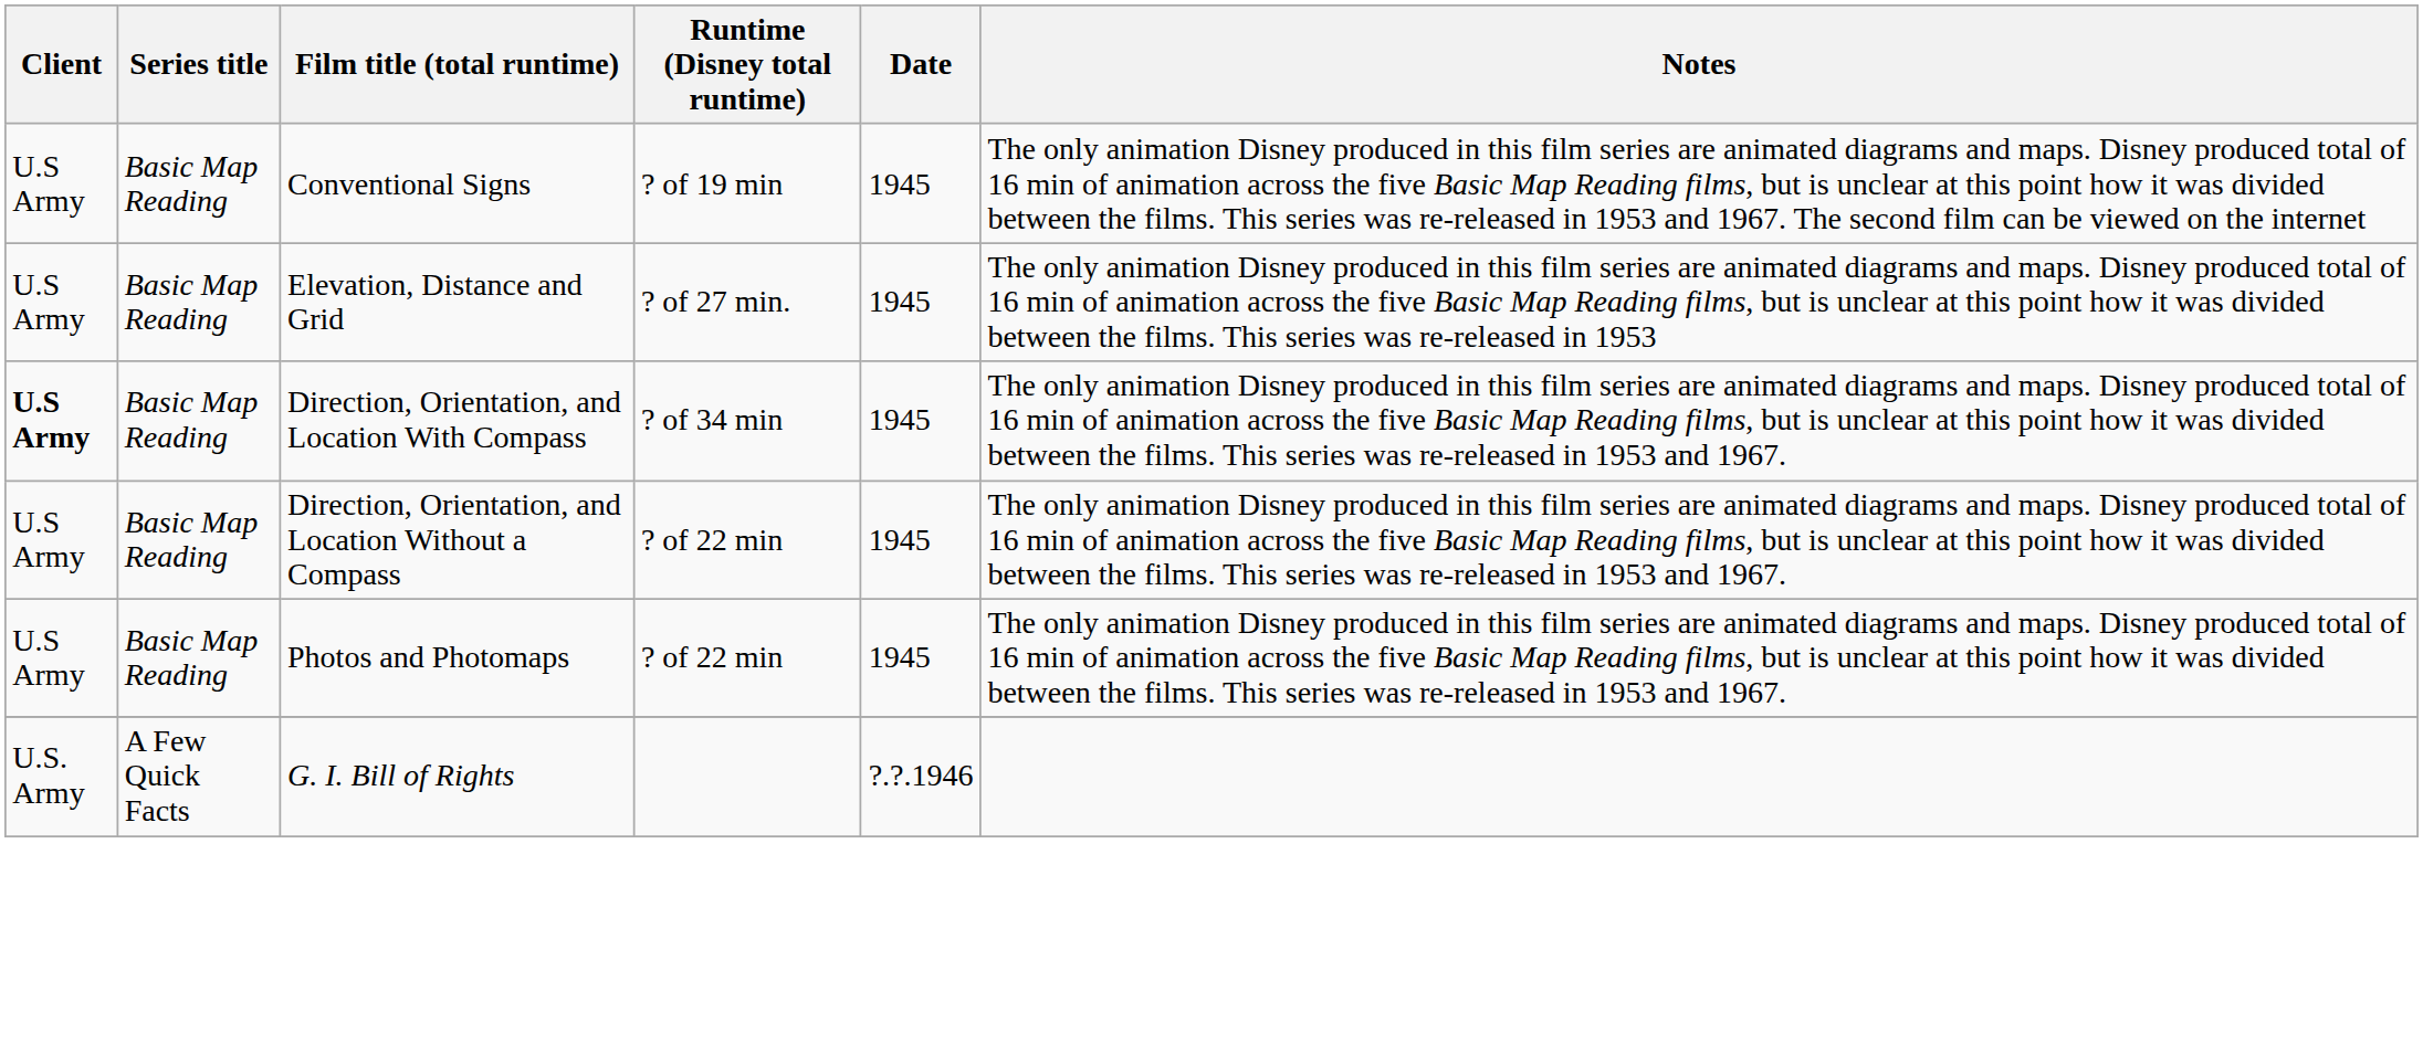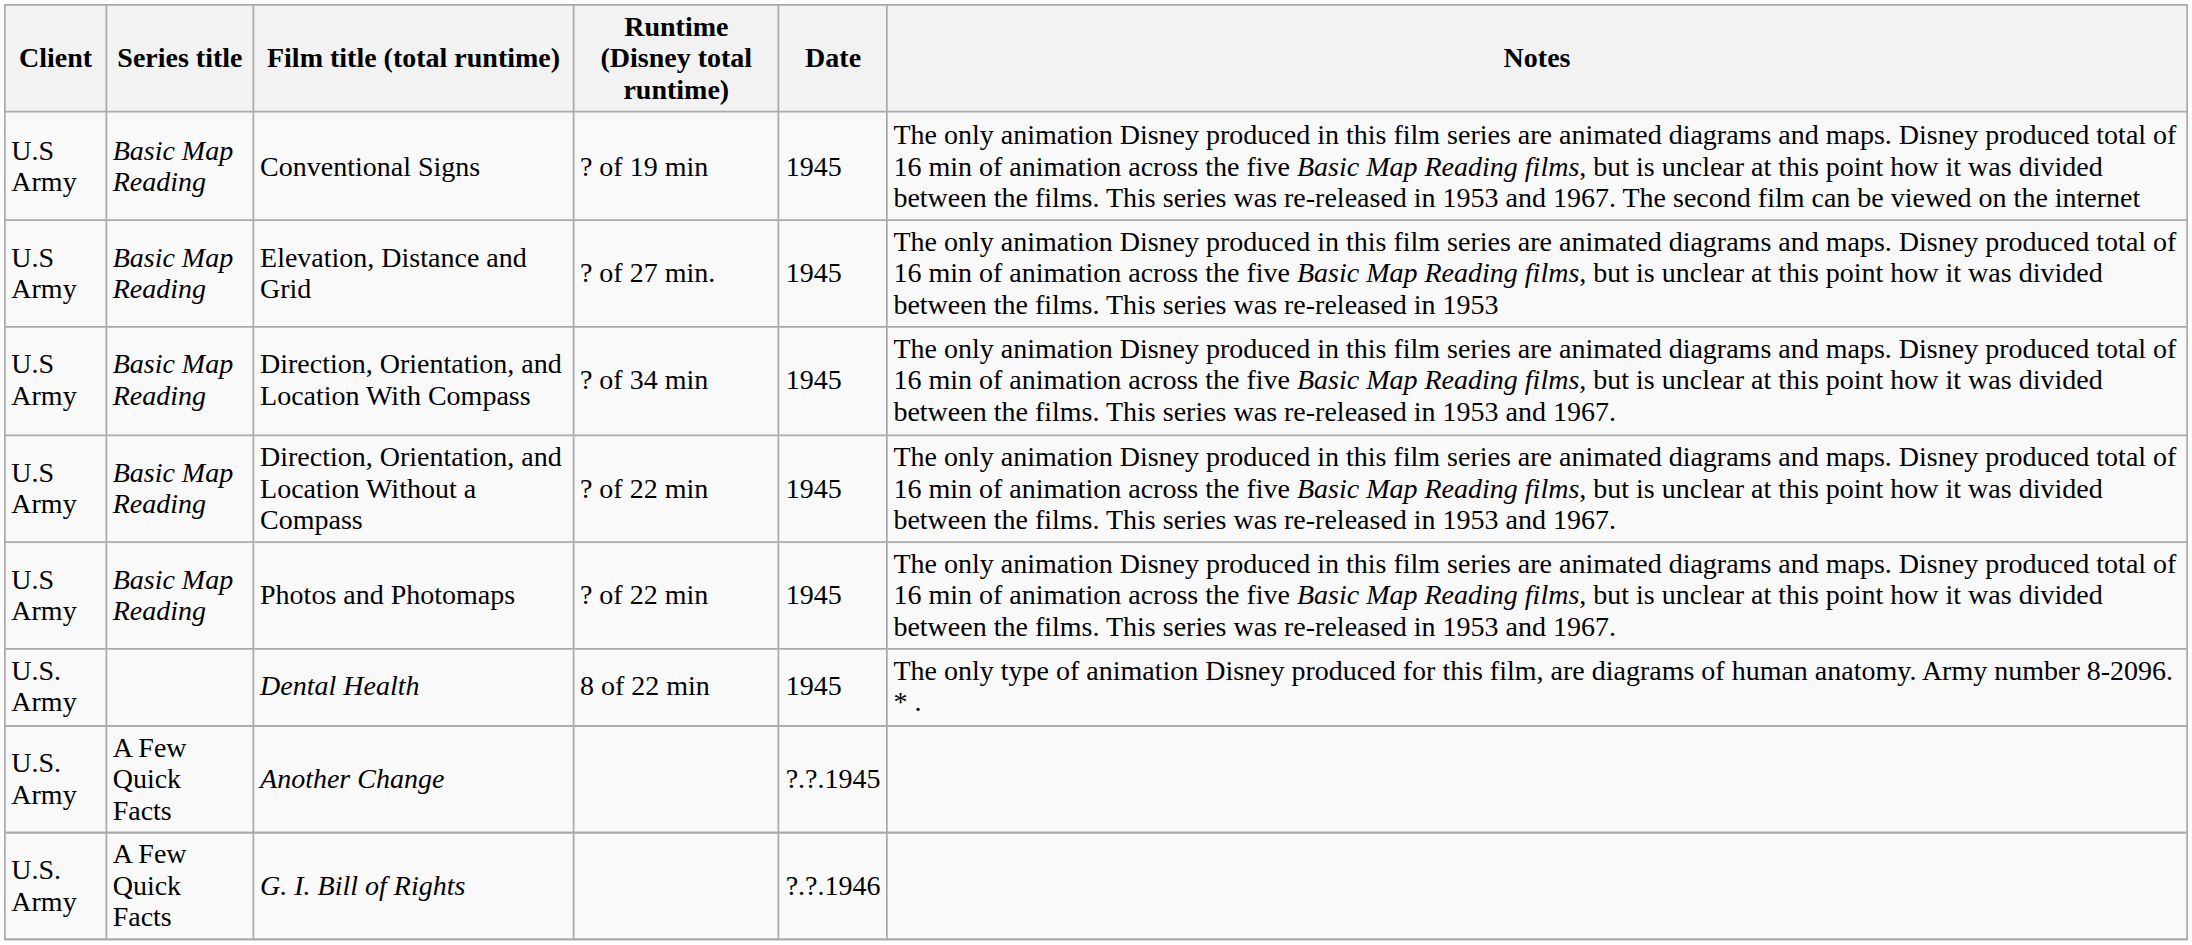Direction, Orientation, and Location With Compass | Client: bold -> normal
+ row: U.S. Army | Dental Health | 8 of 22 min | 1945 | The only type of animation Disney produced for this film, are diagrams of human anatomy. Army number 8-2096. * .
+ row: U.S. Army | A Few Quick Facts | Another Change | ?.?.1945
